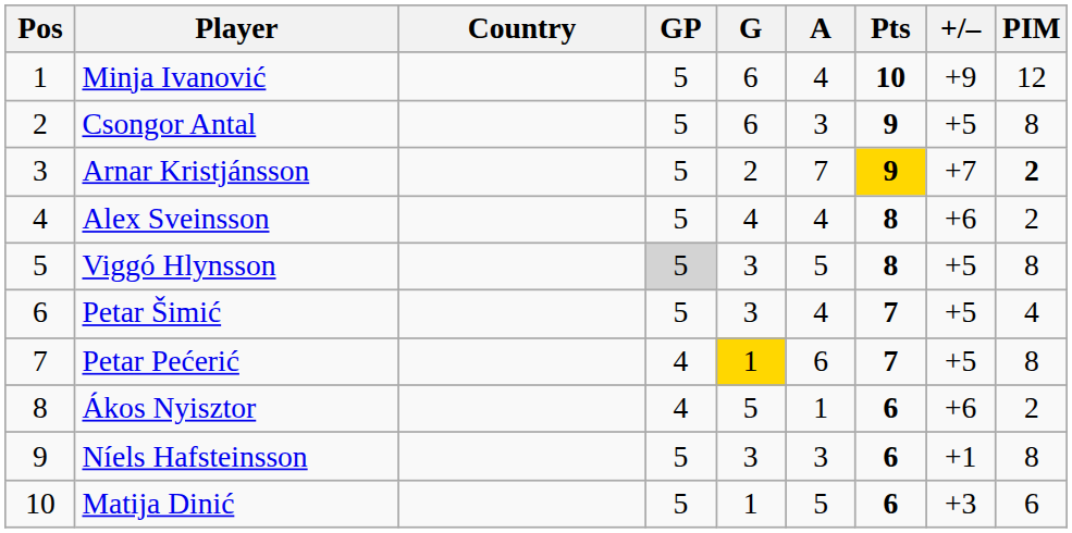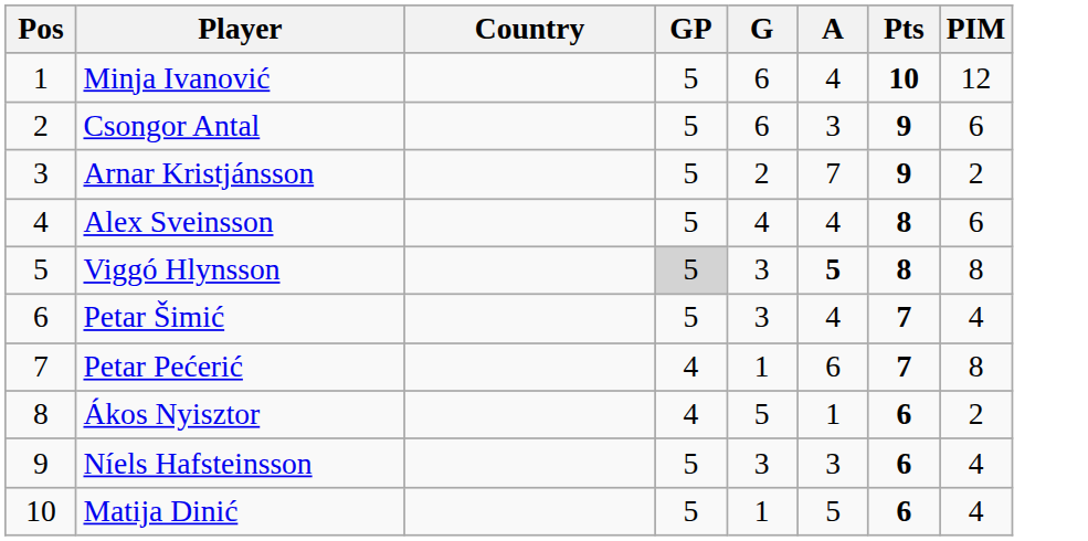- column: +/– | +9 | +5 | +7 | +6 | +5 | +5 | +5 | +6 | +1 | +3
Csongor Antal | PIM: 8 -> 6
Arnar Kristjánsson | Pts: gold background -> no background
Arnar Kristjánsson | PIM: bold -> normal
Alex Sveinsson | PIM: 2 -> 6
Viggó Hlynsson | A: normal -> bold
Petar Pećerić | G: gold background -> no background
Níels Hafsteinsson | PIM: 8 -> 4
Matija Dinić | PIM: 6 -> 4
